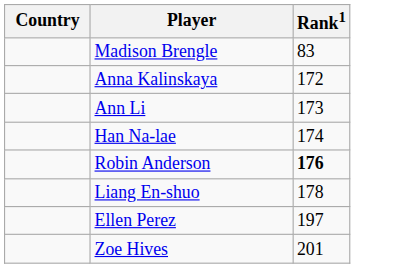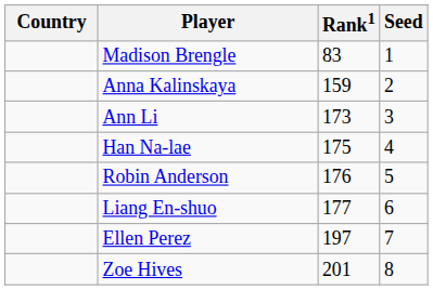+ column: Seed | 1 | 2 | 3 | 4 | 5 | 6 | 7 | 8
Anna Kalinskaya | Rank1: 172 -> 159
Han Na-lae | Rank1: 174 -> 175
Robin Anderson | Rank1: bold -> normal
Liang En-shuo | Rank1: 178 -> 177
